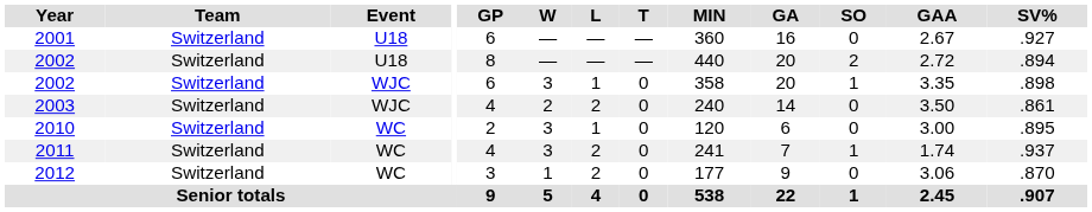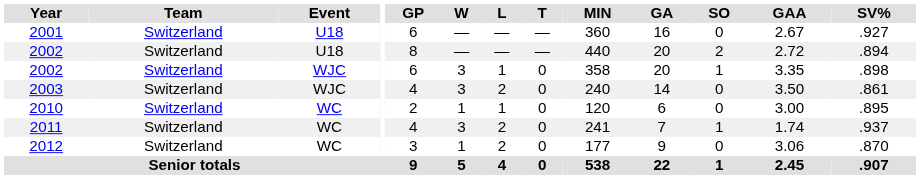2003 | W: 2 -> 3
2010 | W: 3 -> 1
